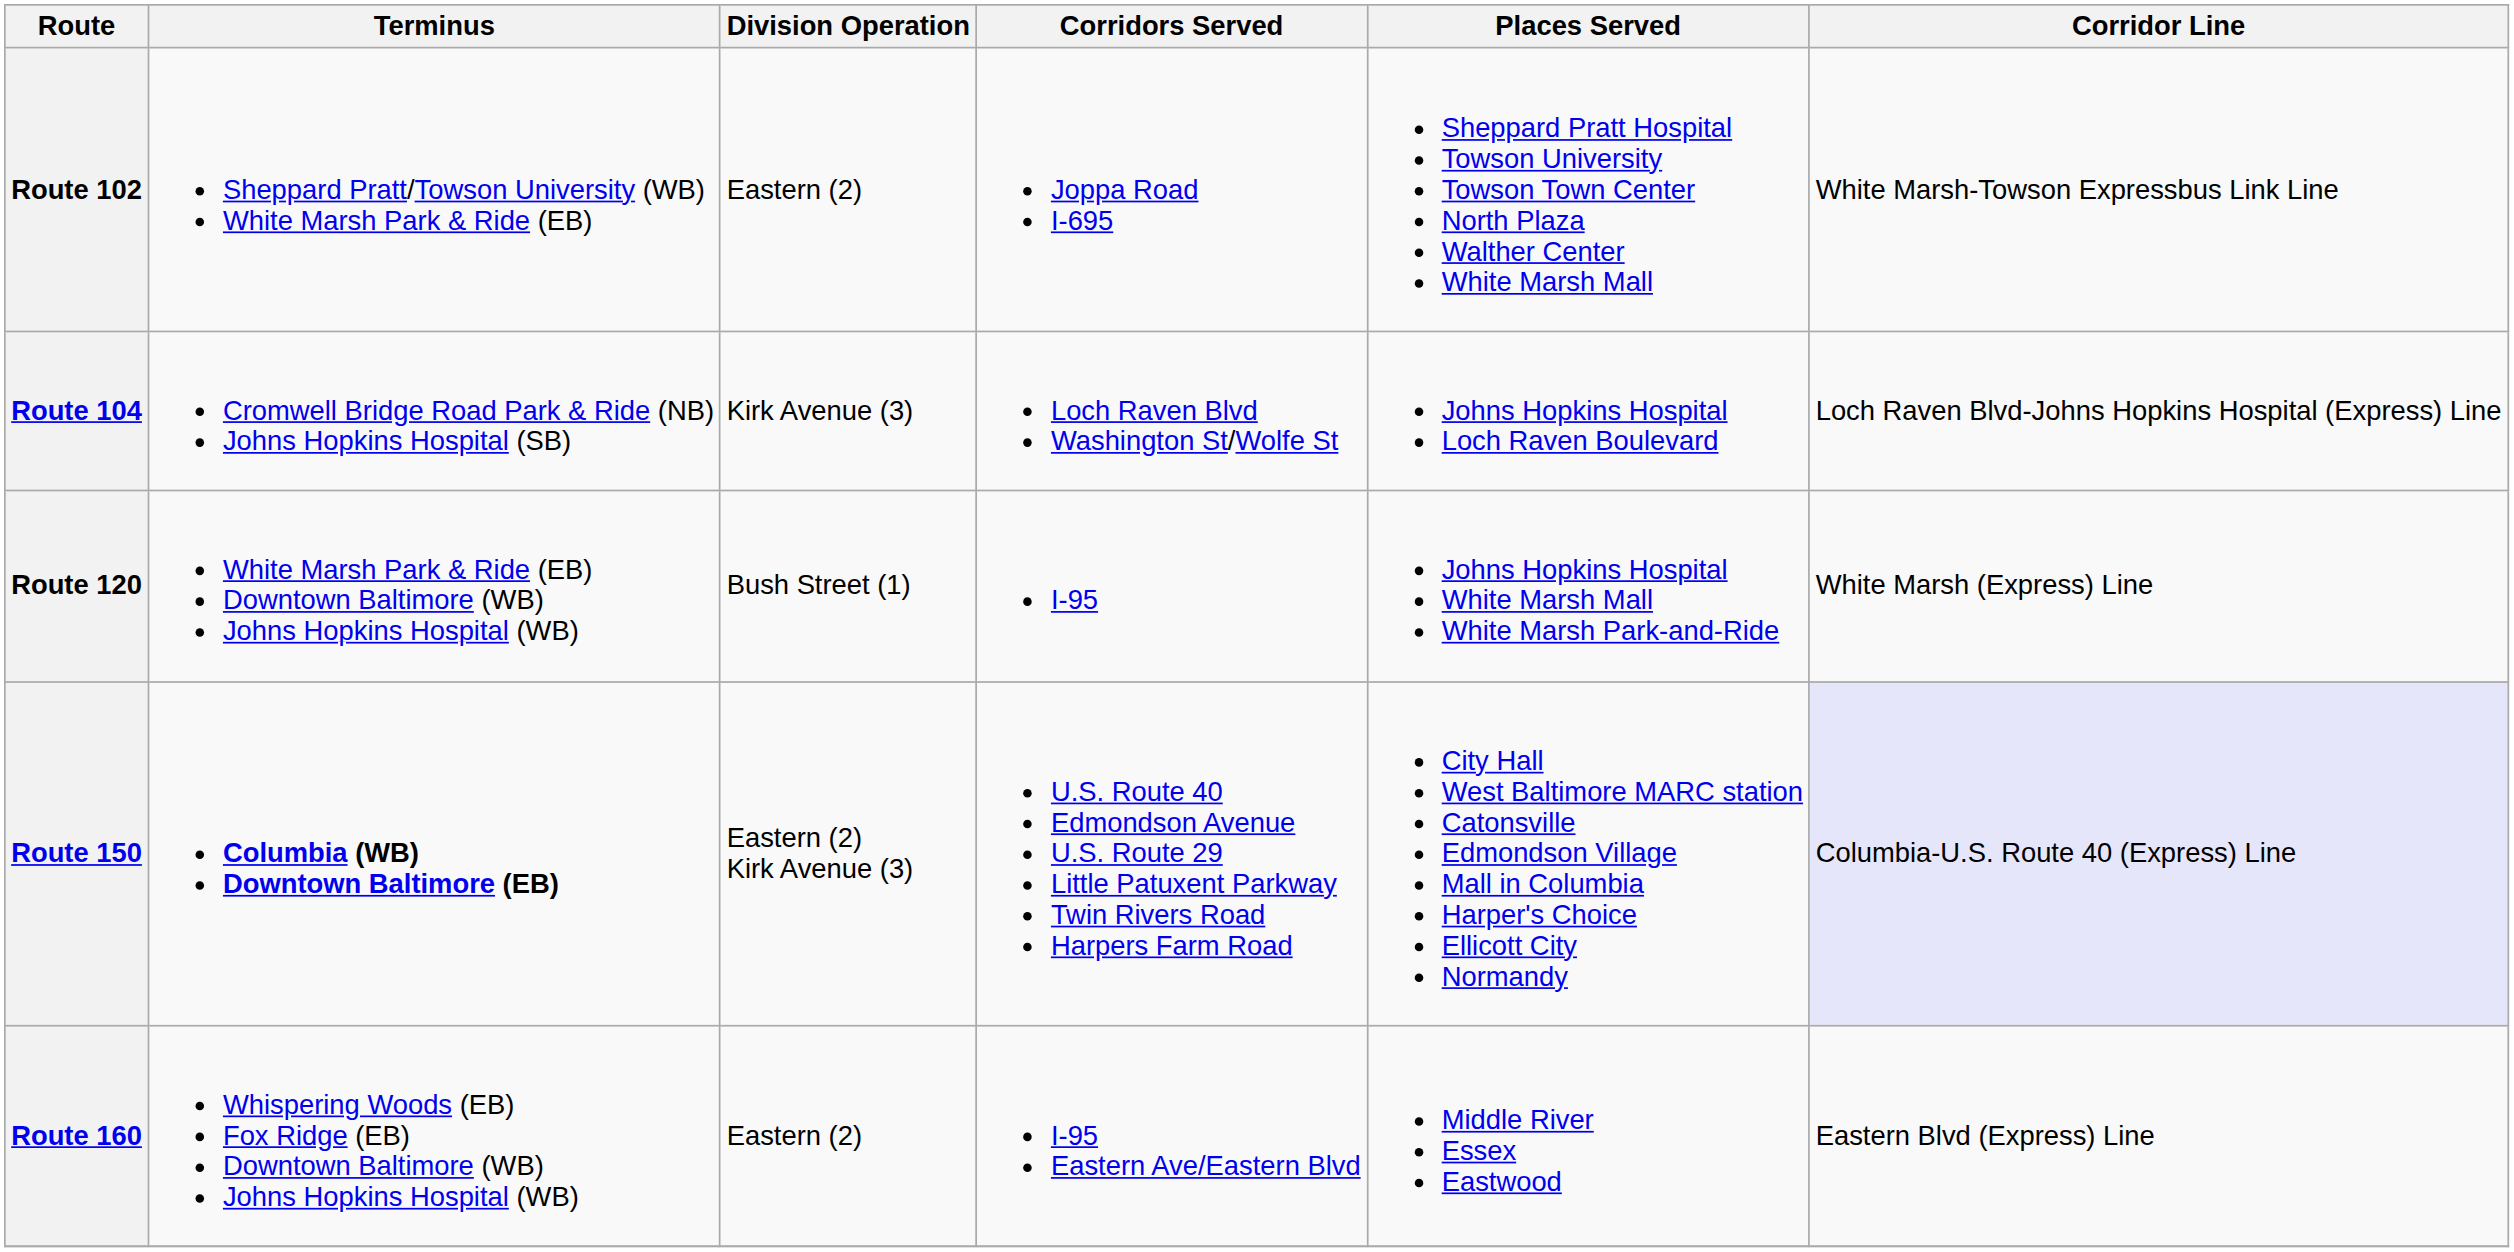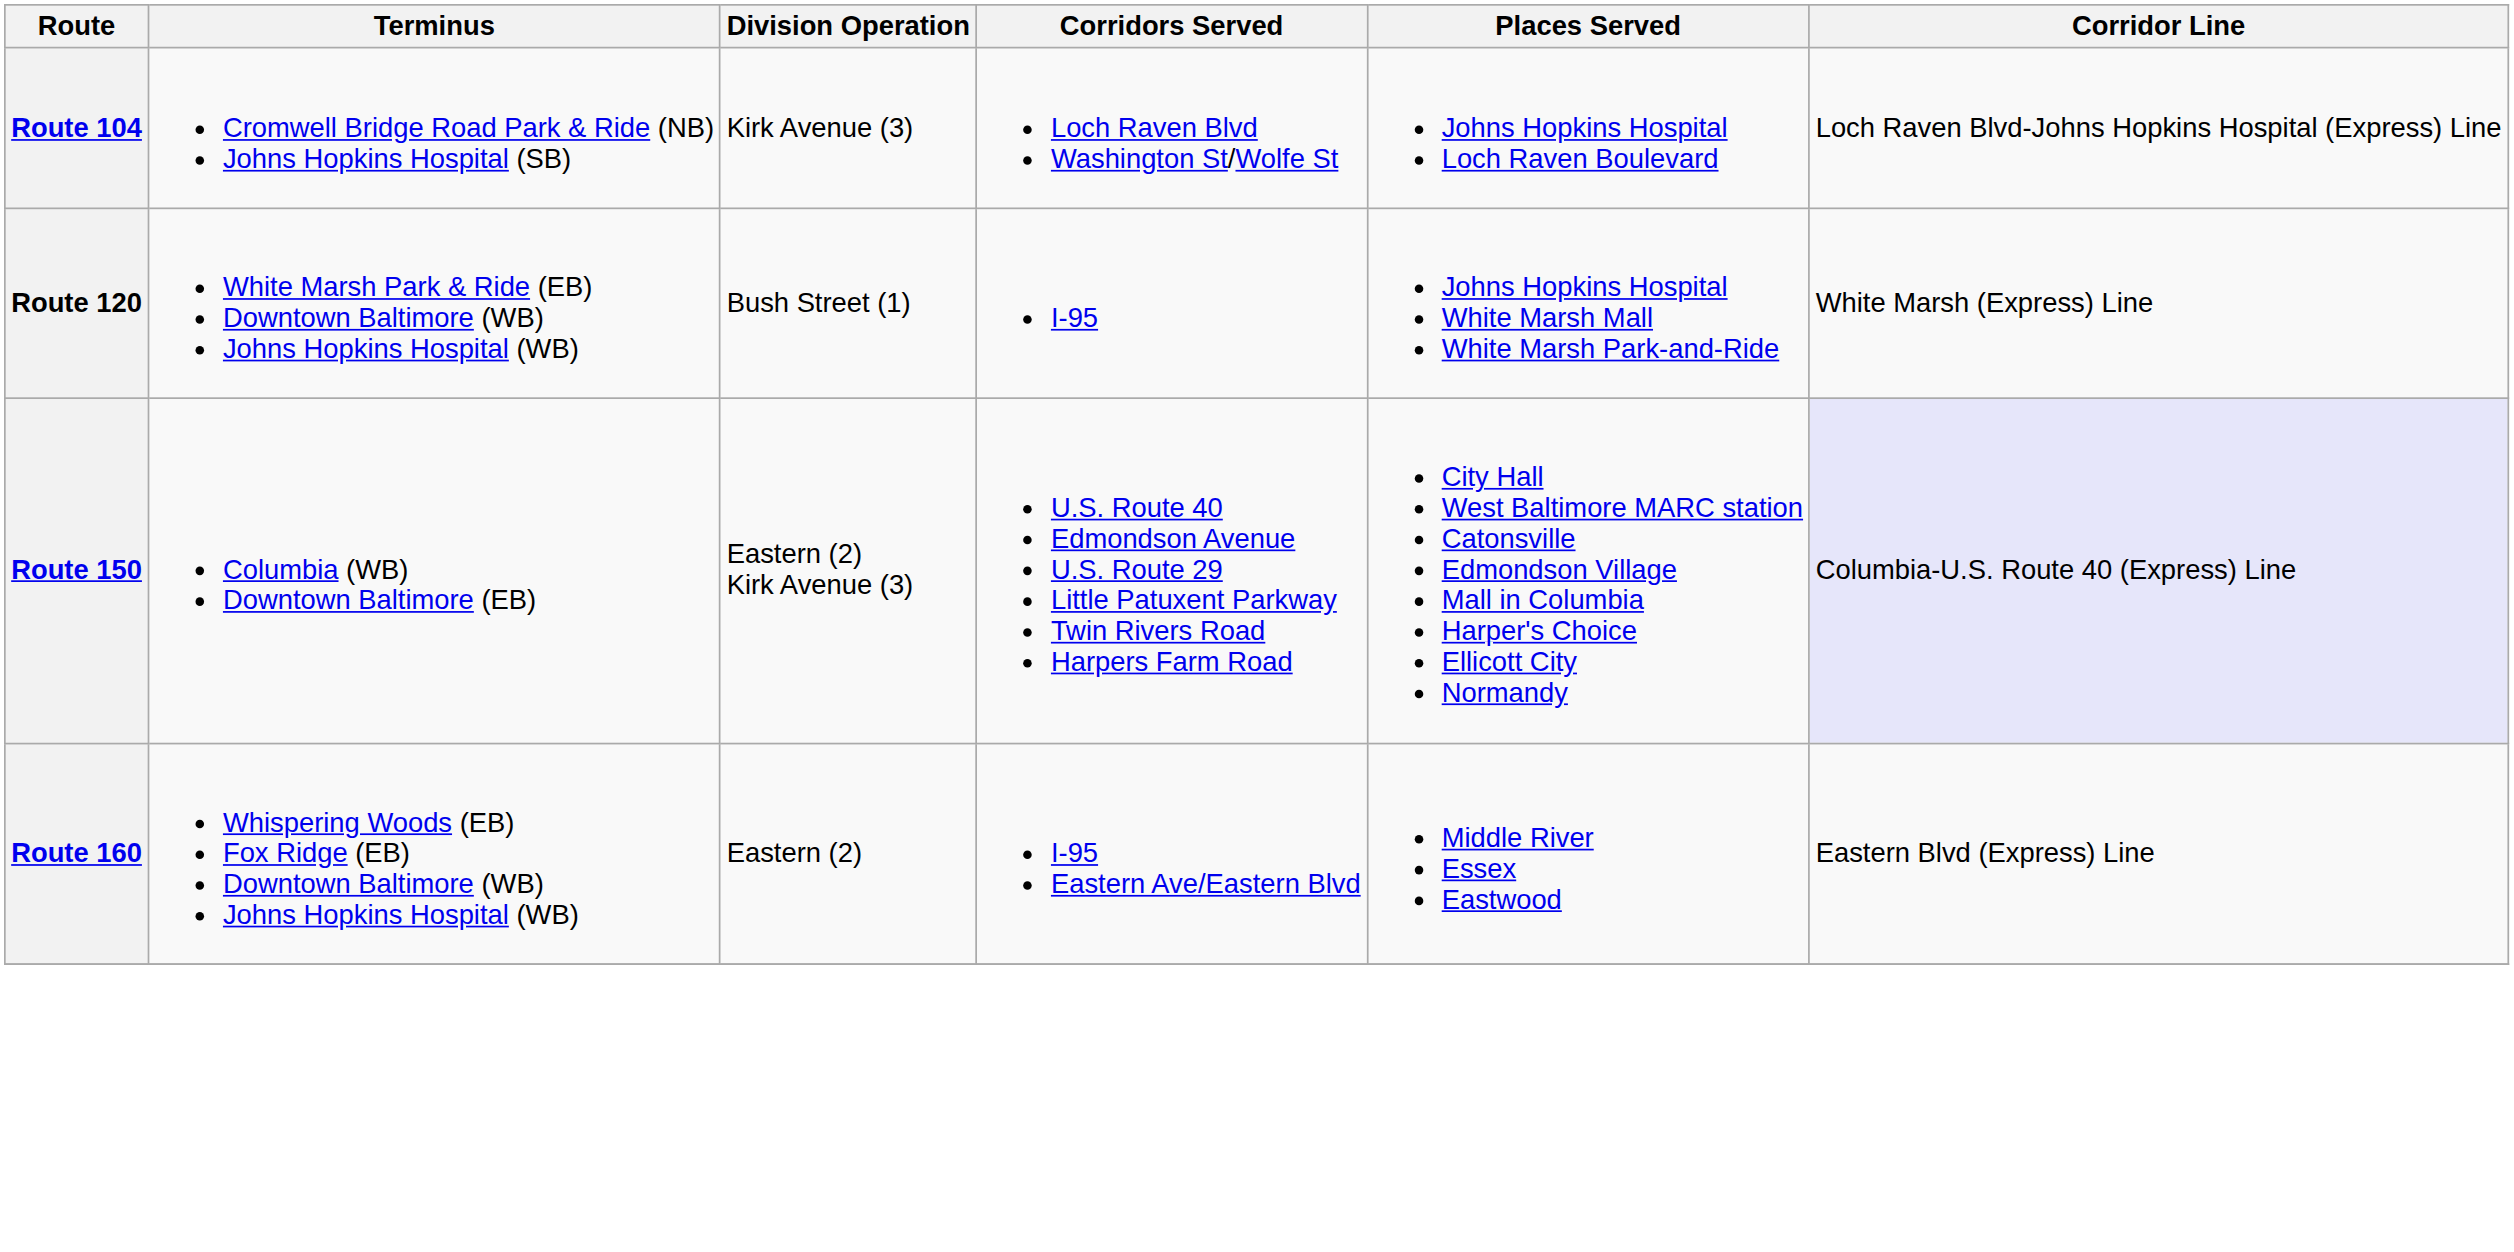- row: Route 102 | Sheppard Pratt/Towson University (WB) White Marsh Park & Ride (EB) | Eastern (2) | Joppa Road I-695 | Sheppard Pratt Hospital Towson University Towson Town Center North Plaza Walther Center White Marsh Mall | White Marsh-Towson Expressbus Link Line
Route 150 | Terminus: bold -> normal
